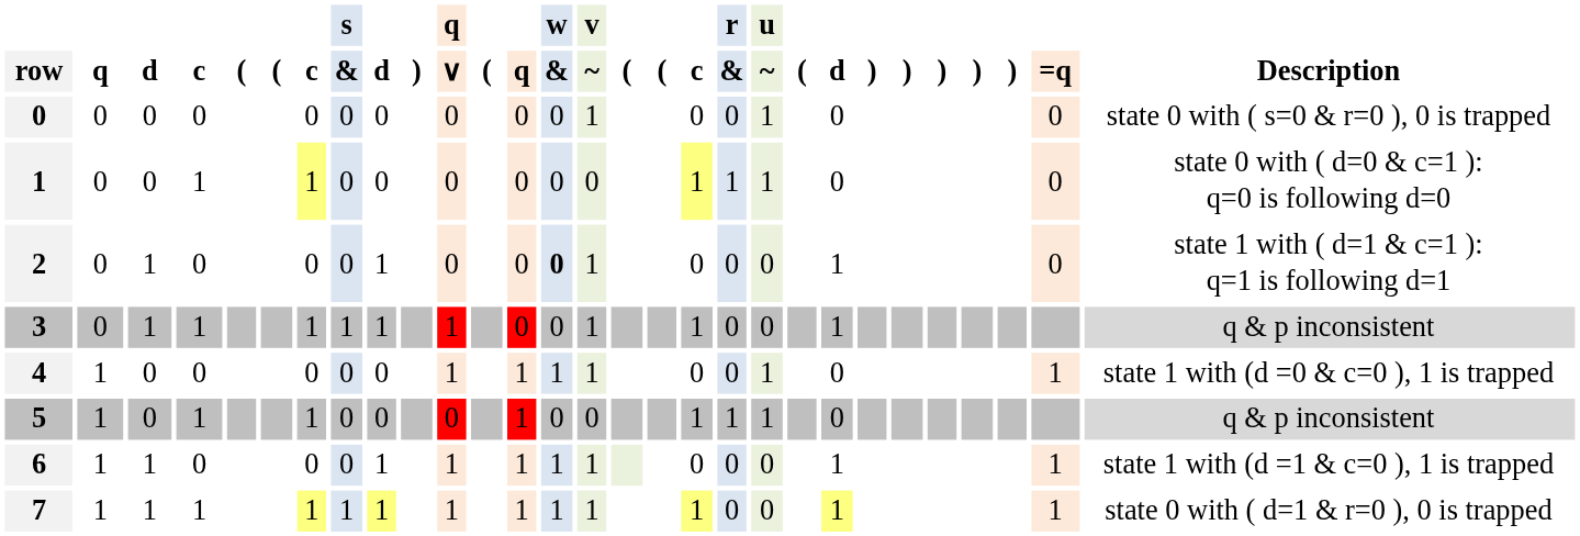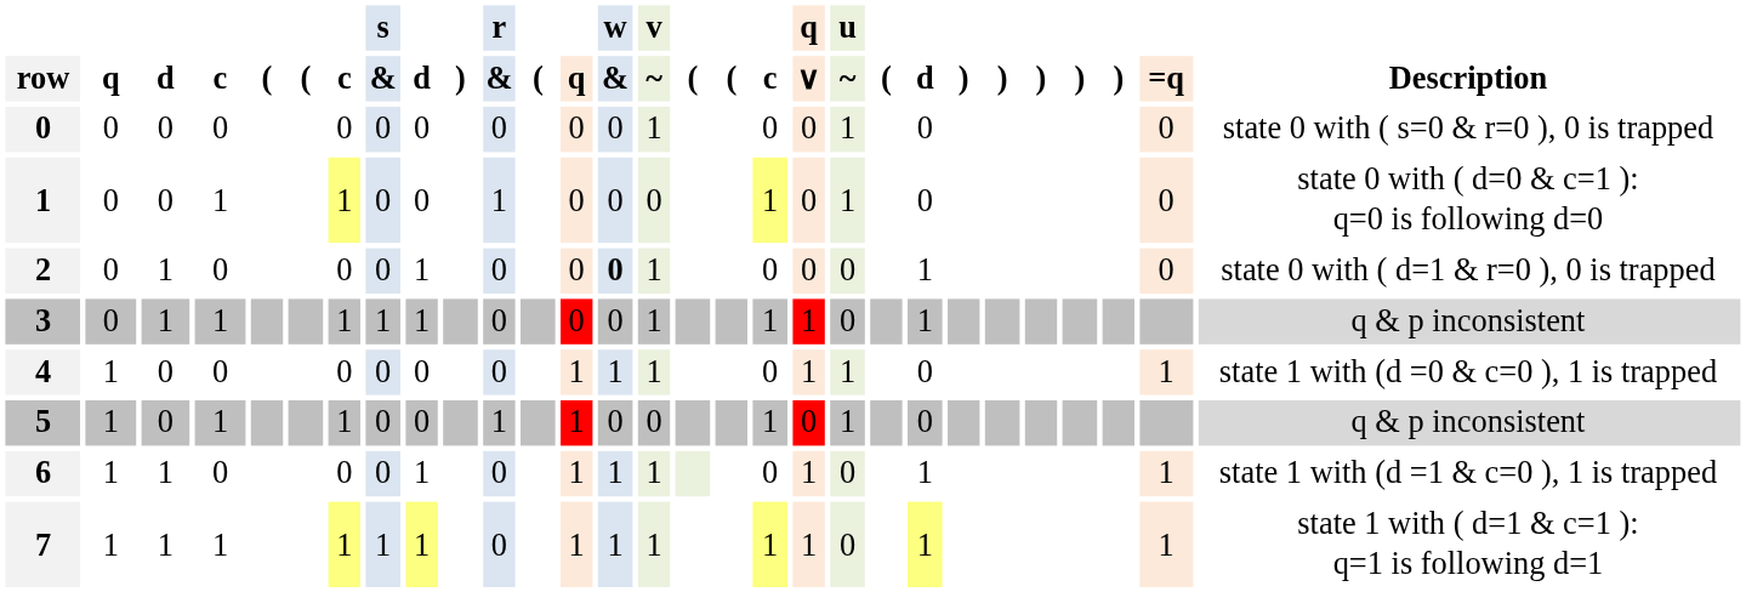columns swapped: q / ∨ <-> r / &
2 | Description: state 1 with ( d=1 & c=1 ): q=1 is following d=1 -> state 0 with ( d=1 & r=0 ), 0 is trapped
7 | Description: state 0 with ( d=1 & r=0 ), 0 is trapped -> state 1 with ( d=1 & c=1 ): q=1 is following d=1
